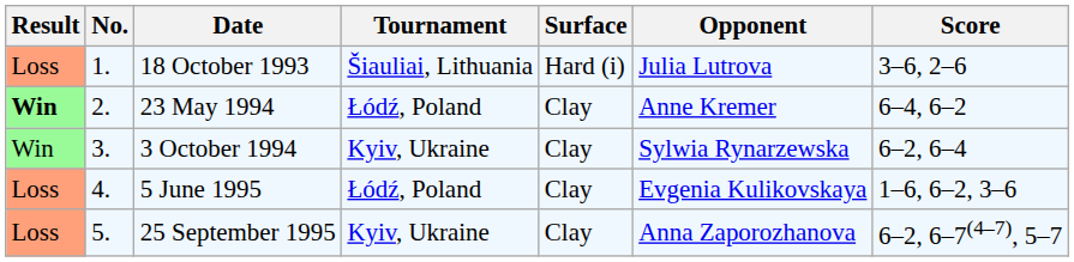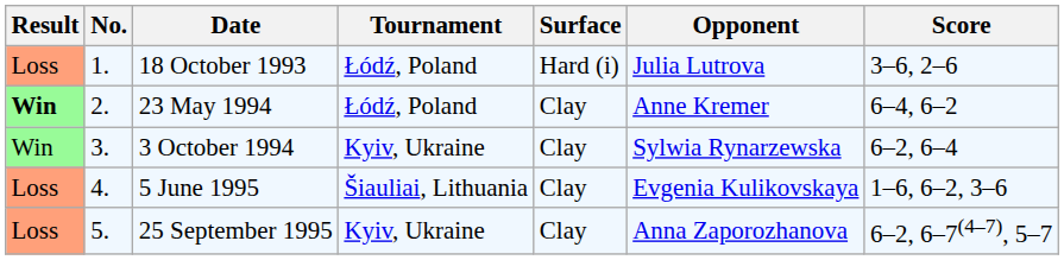18 October 1993 | Tournament: Šiauliai, Lithuania -> Łódź, Poland
5 June 1995 | Tournament: Łódź, Poland -> Šiauliai, Lithuania
